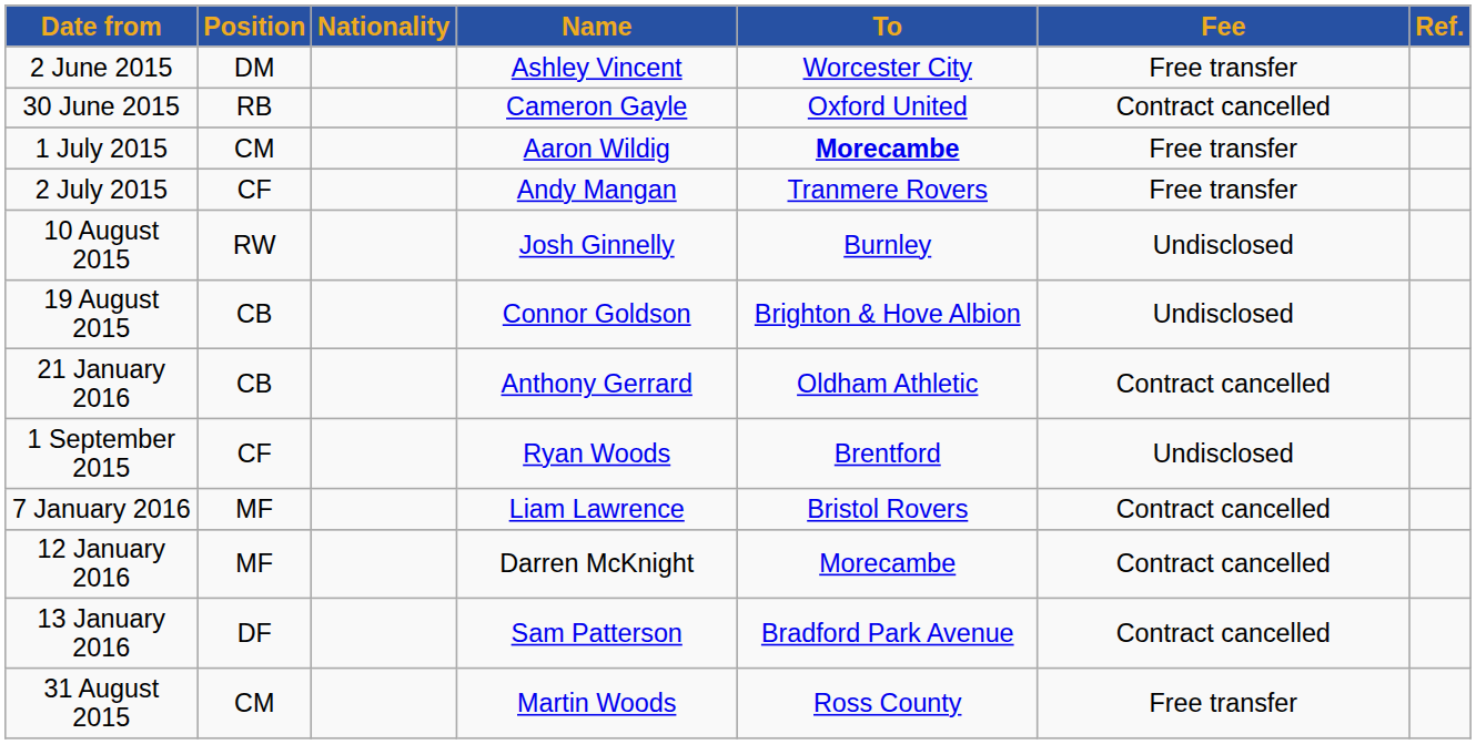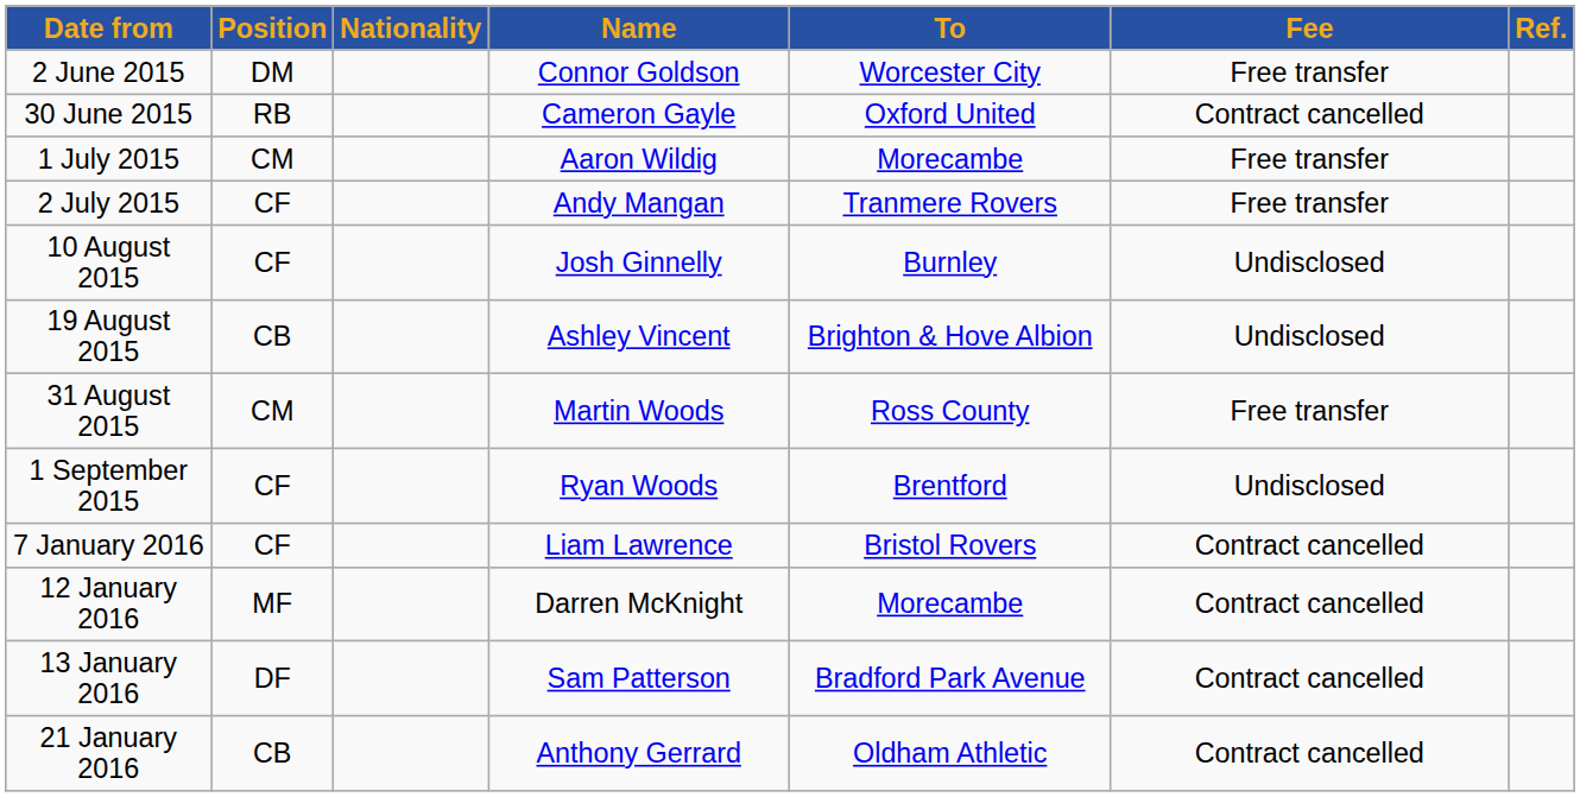2 June 2015 | Name: Ashley Vincent -> Connor Goldson
1 July 2015 | To: bold -> normal
10 August 2015 | Position: RW -> CF
19 August 2015 | Name: Connor Goldson -> Ashley Vincent
rows swapped: 31 August 2015 <-> 21 January 2016
7 January 2016 | Position: MF -> CF
